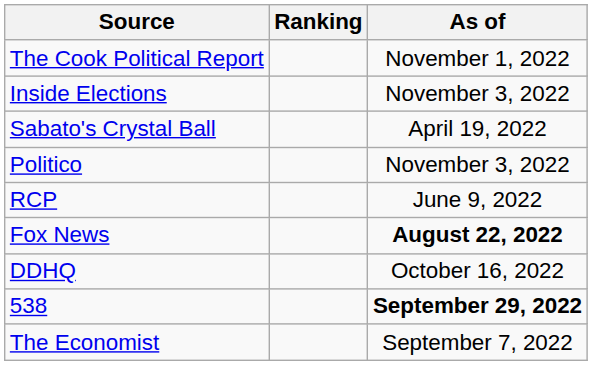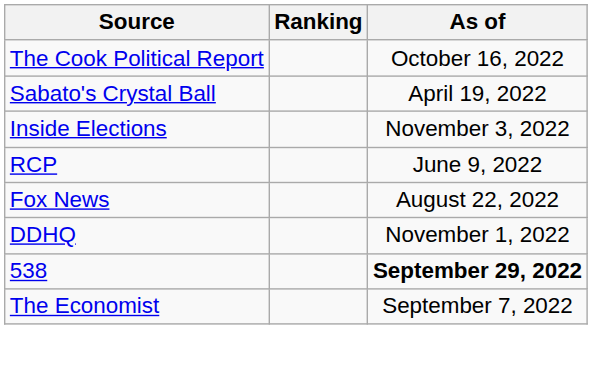The Cook Political Report | As of: November 1, 2022 -> October 16, 2022
rows swapped: Inside Elections <-> Sabato's Crystal Ball
- row: Politico | November 3, 2022
Fox News | As of: bold -> normal
DDHQ | As of: October 16, 2022 -> November 1, 2022
